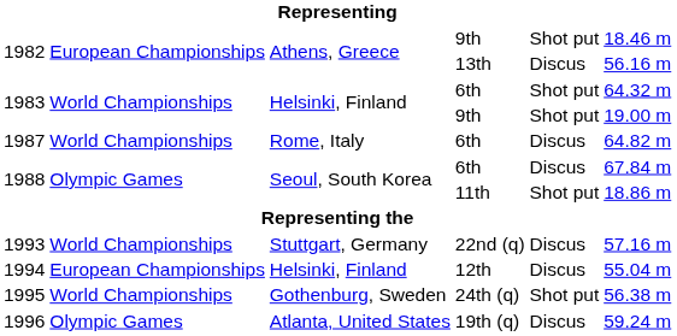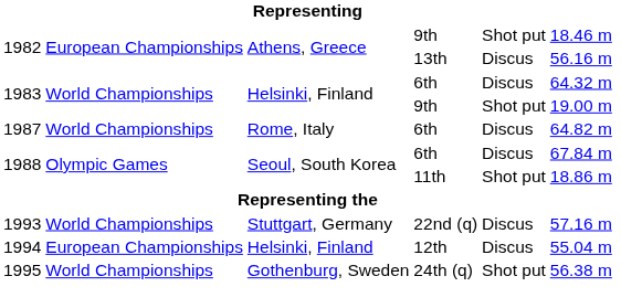1983 / 6th | column 5: Shot put -> Discus
- row: 1996 | Olympic Games | Atlanta, United States | 19th (q) | Discus | 59.24 m
